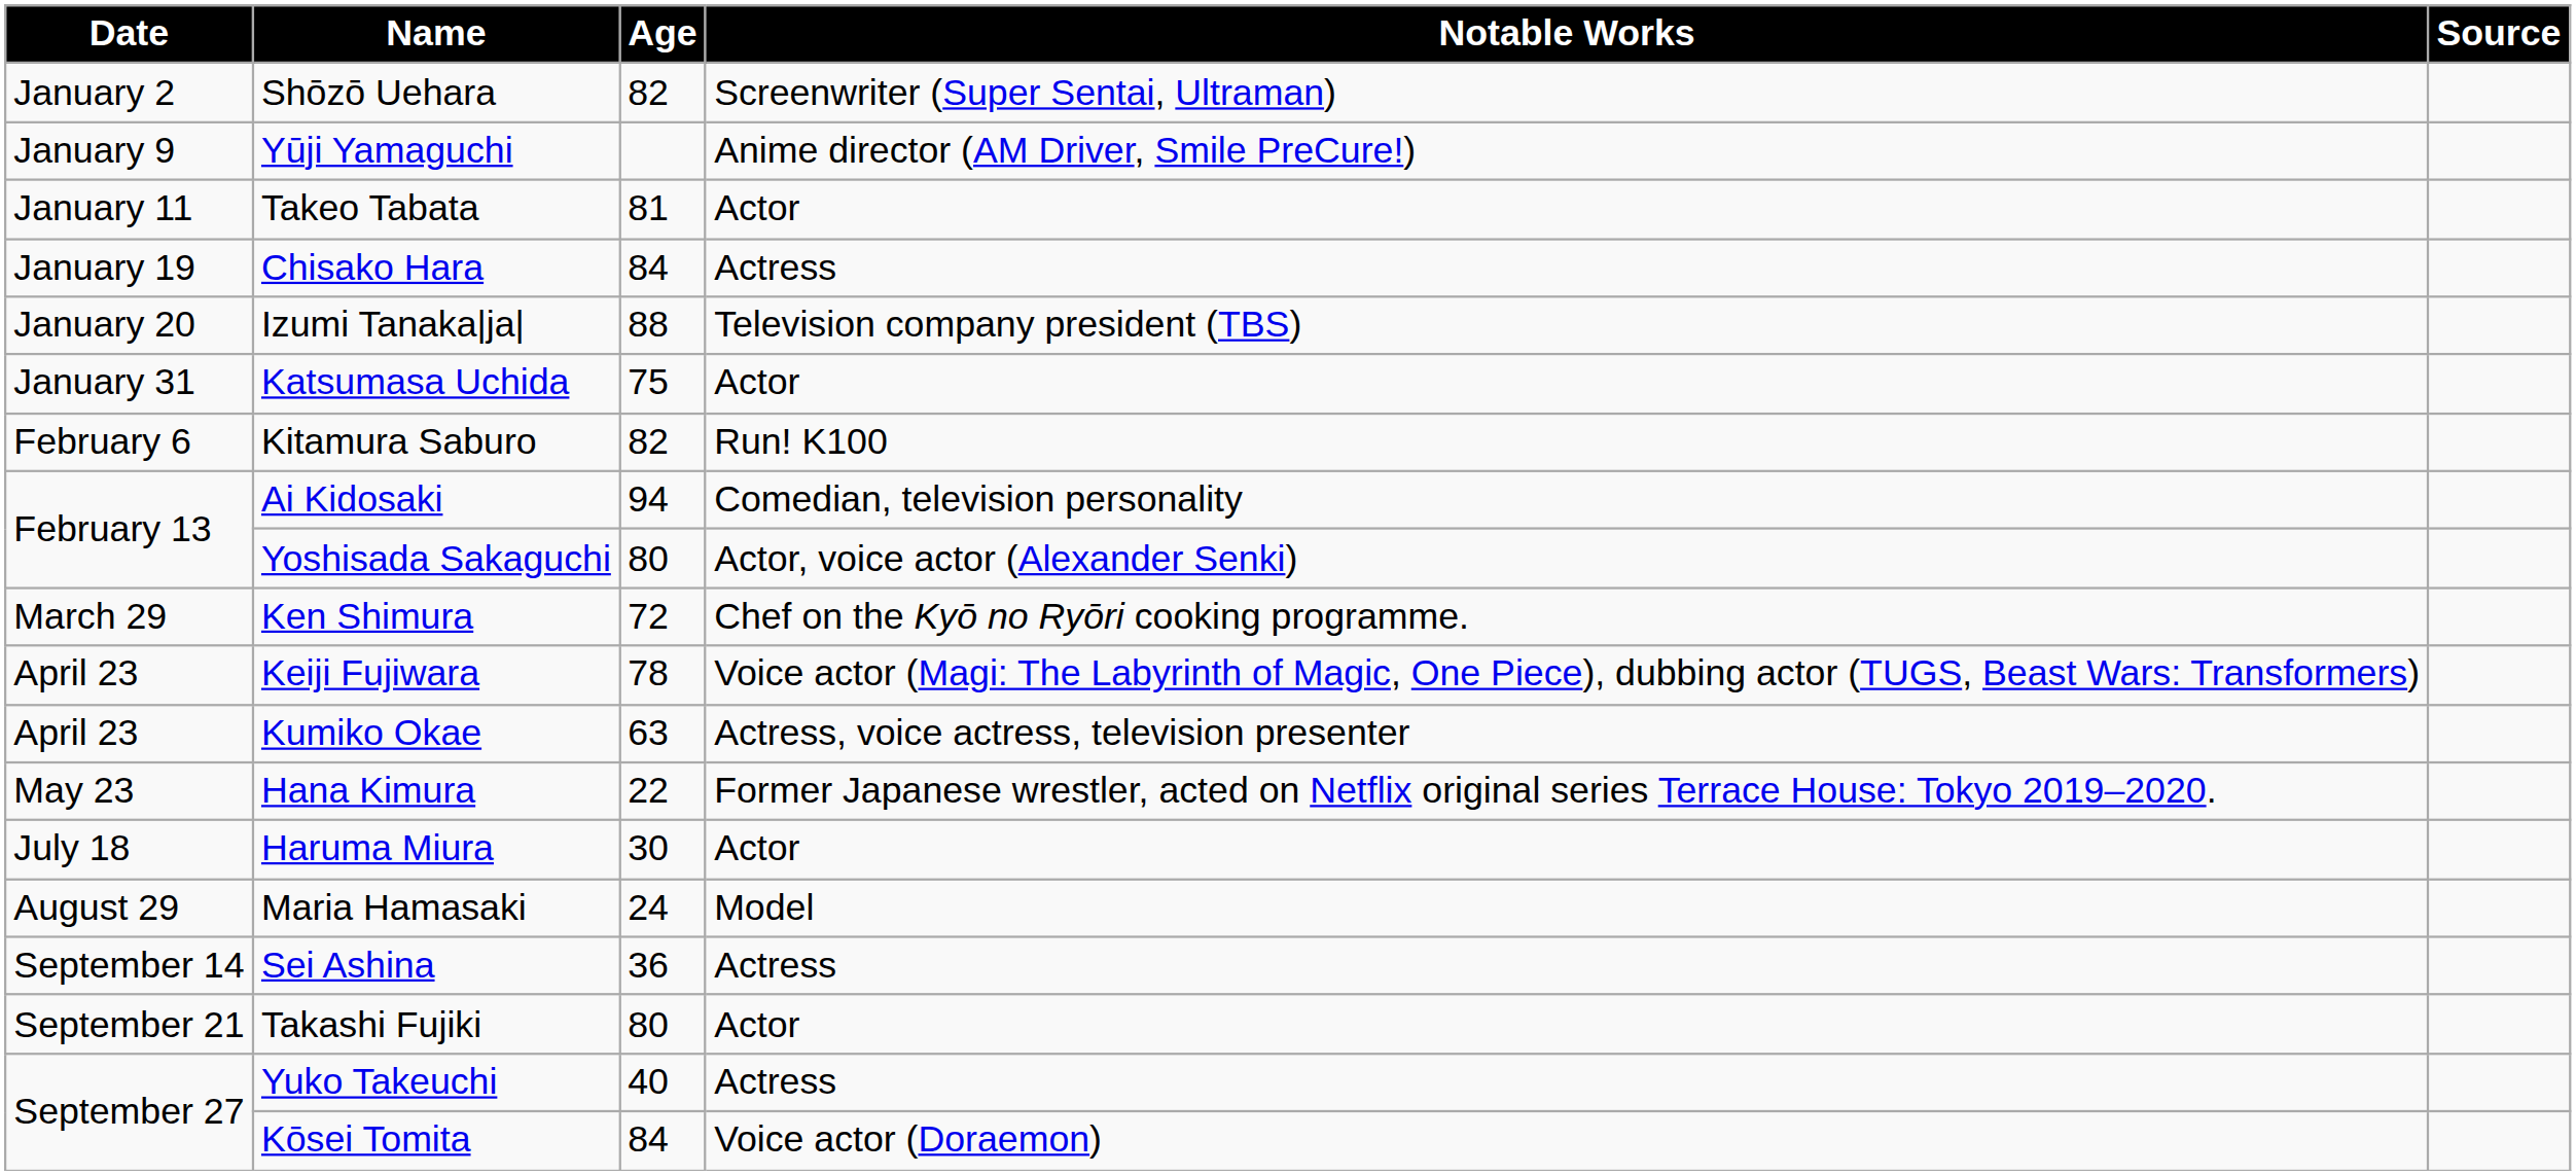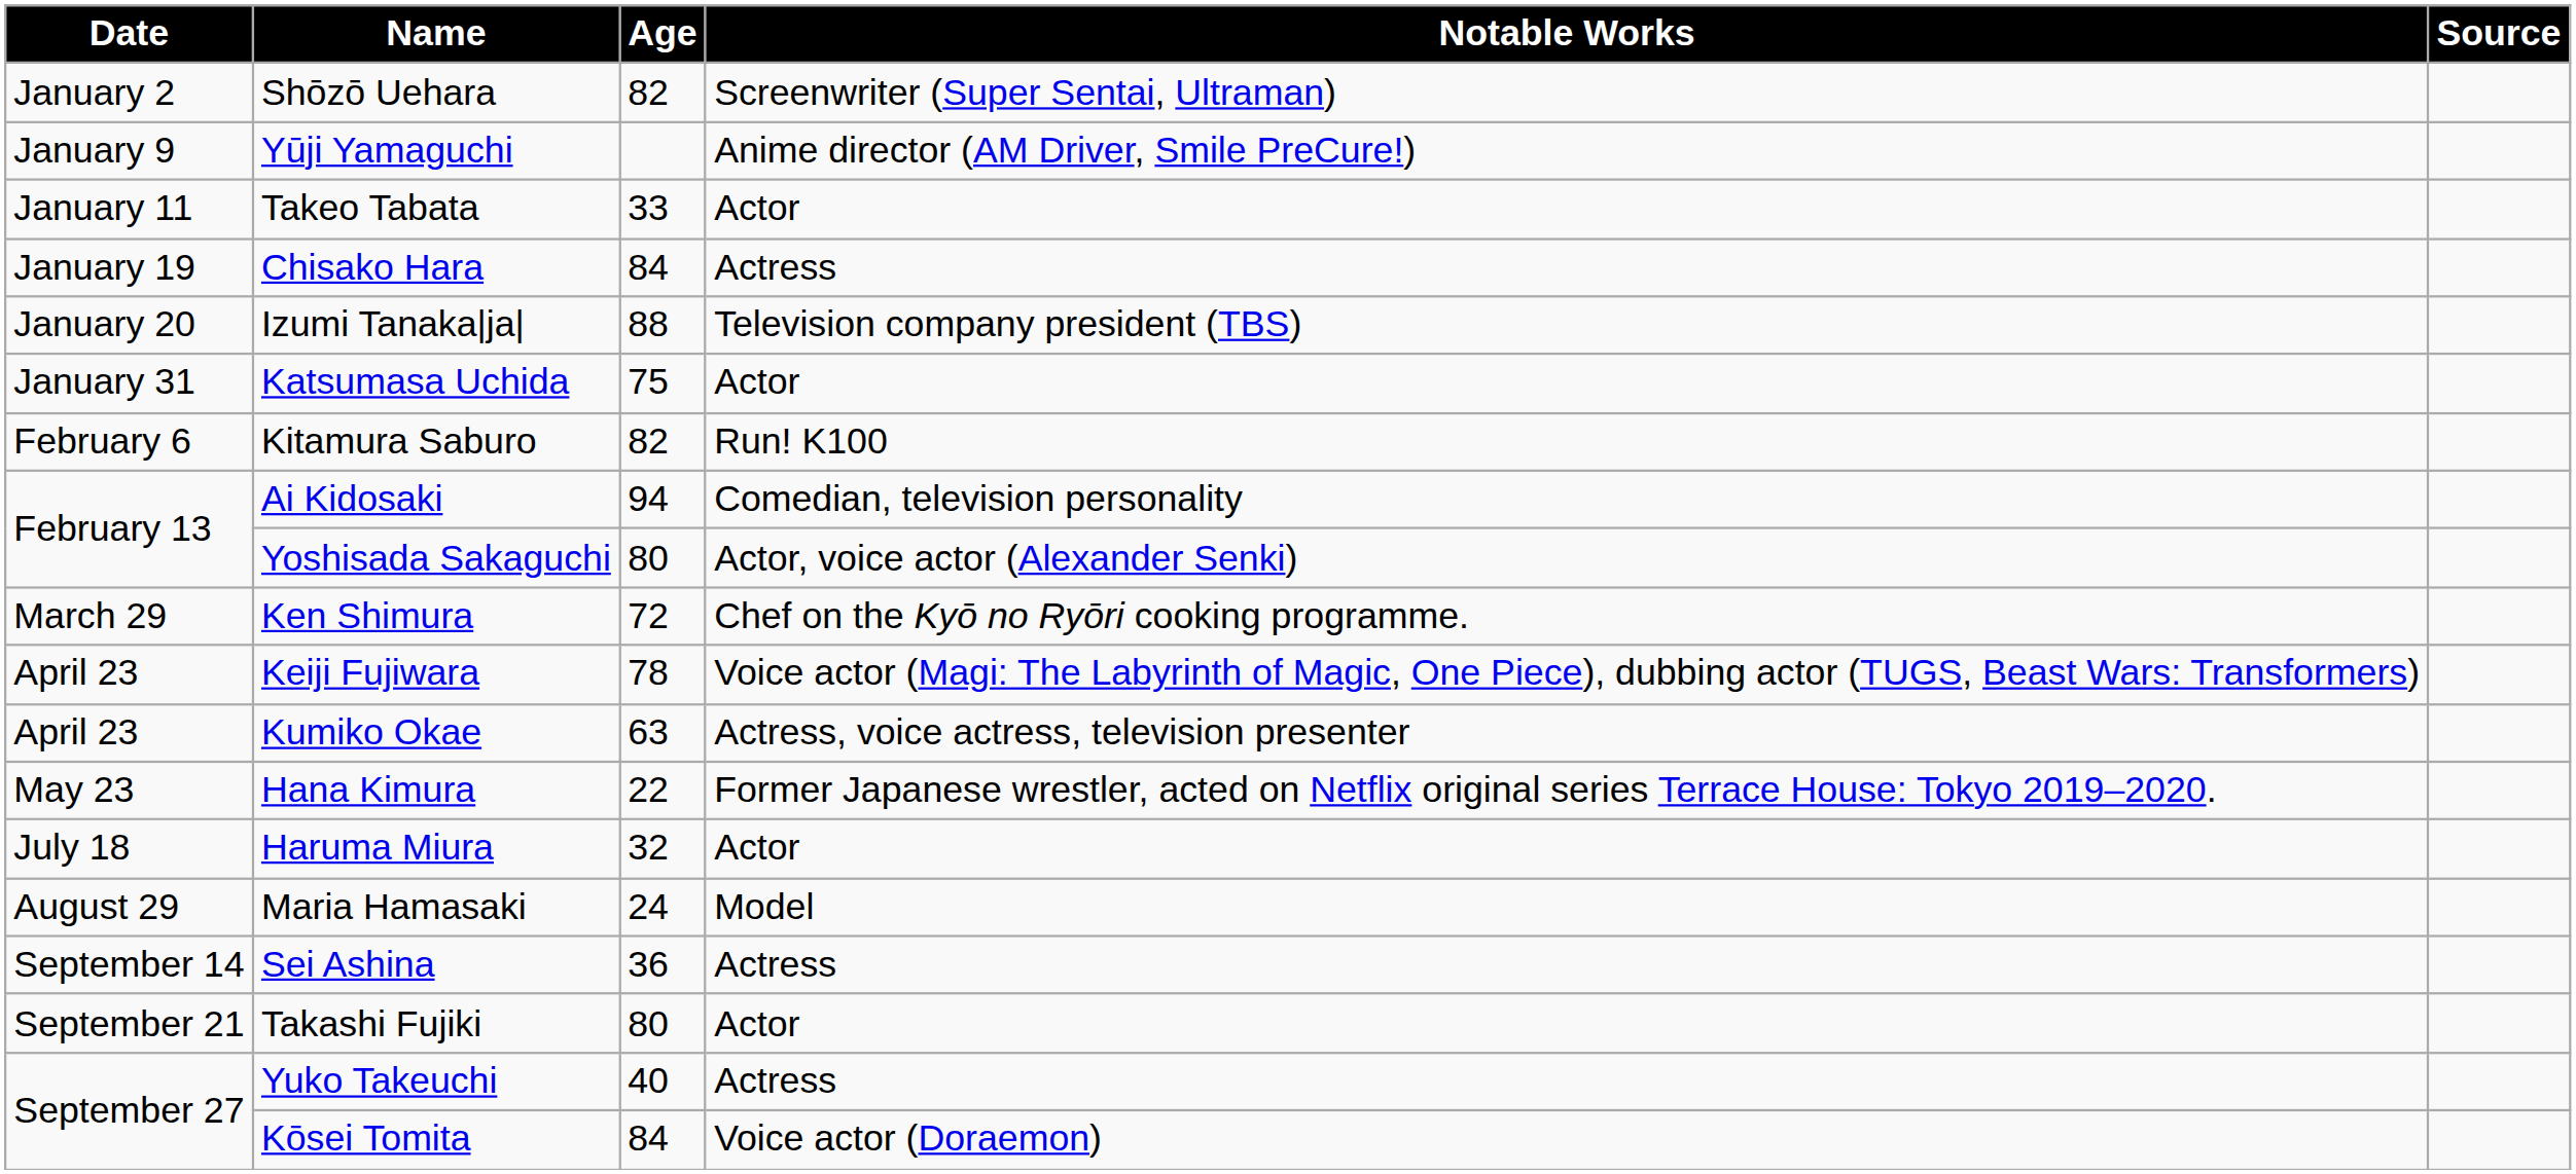Takeo Tabata | Age: 81 -> 33
Haruma Miura | Age: 30 -> 32
